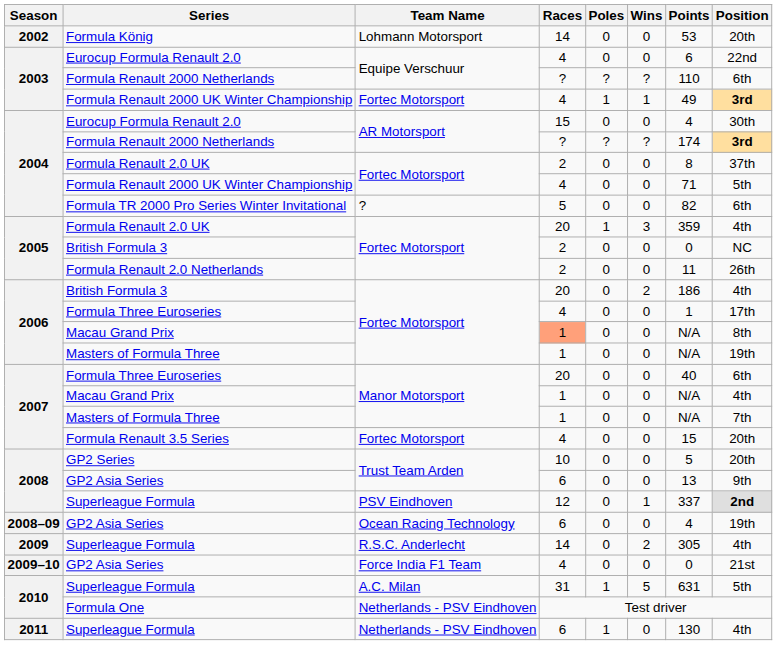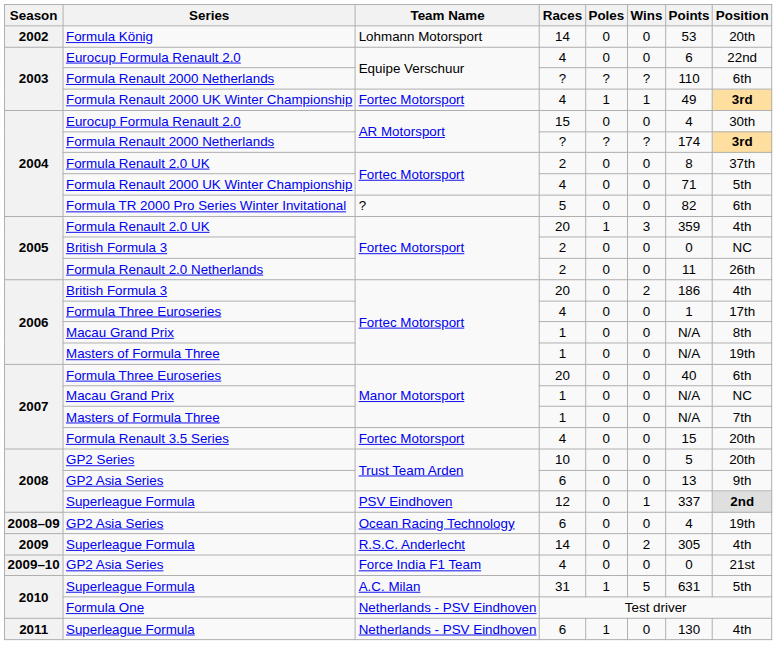2006 / Macau Grand Prix | Races: lightsalmon background -> no background
2007 / Macau Grand Prix | Position: 4th -> NC
